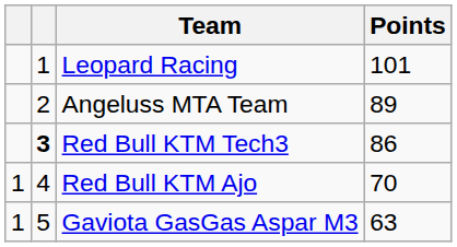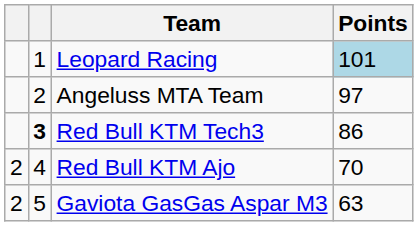Leopard Racing | Points: no background -> lightblue background
Angeluss MTA Team | Points: 89 -> 97
Red Bull KTM Ajo | column 1: 1 -> 2
Gaviota GasGas Aspar M3 | column 1: 1 -> 2
